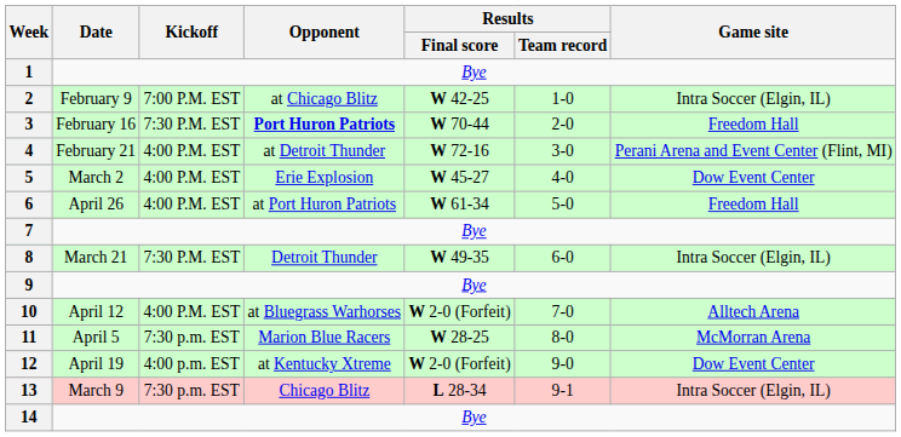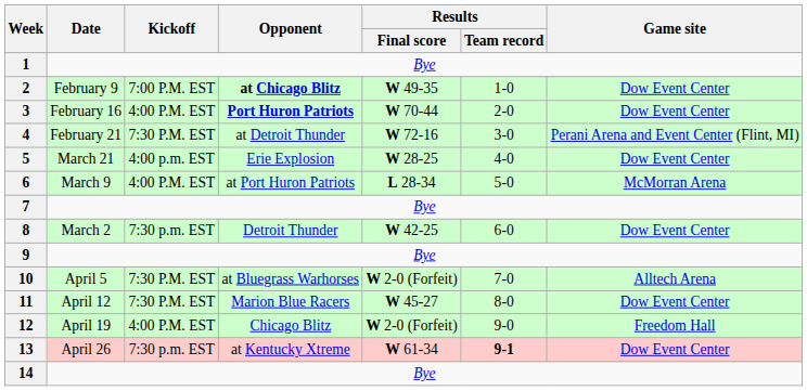2 | Opponent: normal -> bold
2 | Results / Final score: W 42-25 -> W 49-35
2 | Game site: Intra Soccer (Elgin, IL) -> Dow Event Center
3 | Kickoff: 7:30 P.M. EST -> 4:00 P.M. EST
3 | Game site: Freedom Hall -> Dow Event Center
4 | Kickoff: 4:00 P.M. EST -> 7:30 P.M. EST
5 | Date: March 2 -> March 21
5 | Kickoff: 4:00 P.M. EST -> 4:00 p.m. EST
5 | Results / Final score: W 45-27 -> W 28-25
6 | Date: April 26 -> March 9
6 | Results / Final score: W 61-34 -> L 28-34
6 | Game site: Freedom Hall -> McMorran Arena
8 | Date: March 21 -> March 2
8 | Kickoff: 7:30 P.M. EST -> 7:30 p.m. EST
8 | Results / Final score: W 49-35 -> W 42-25
8 | Game site: Intra Soccer (Elgin, IL) -> Dow Event Center
10 | Date: April 12 -> April 5
10 | Kickoff: 4:00 P.M. EST -> 7:30 P.M. EST
11 | Date: April 5 -> April 12
11 | Kickoff: 7:30 p.m. EST -> 7:30 P.M. EST
11 | Results / Final score: W 28-25 -> W 45-27
11 | Game site: McMorran Arena -> Dow Event Center
12 | Kickoff: 4:00 p.m. EST -> 4:00 P.M. EST
12 | Opponent: at Kentucky Xtreme -> Chicago Blitz
12 | Game site: Dow Event Center -> Freedom Hall
13 | Date: March 9 -> April 26
13 | Opponent: Chicago Blitz -> at Kentucky Xtreme
13 | Results / Final score: L 28-34 -> W 61-34
13 | Results / Team record: normal -> bold
13 | Game site: Intra Soccer (Elgin, IL) -> Dow Event Center
